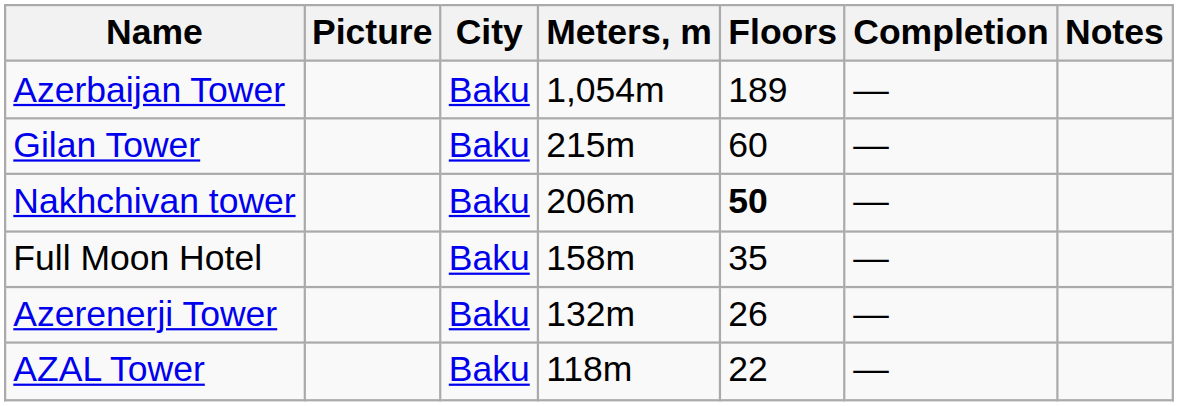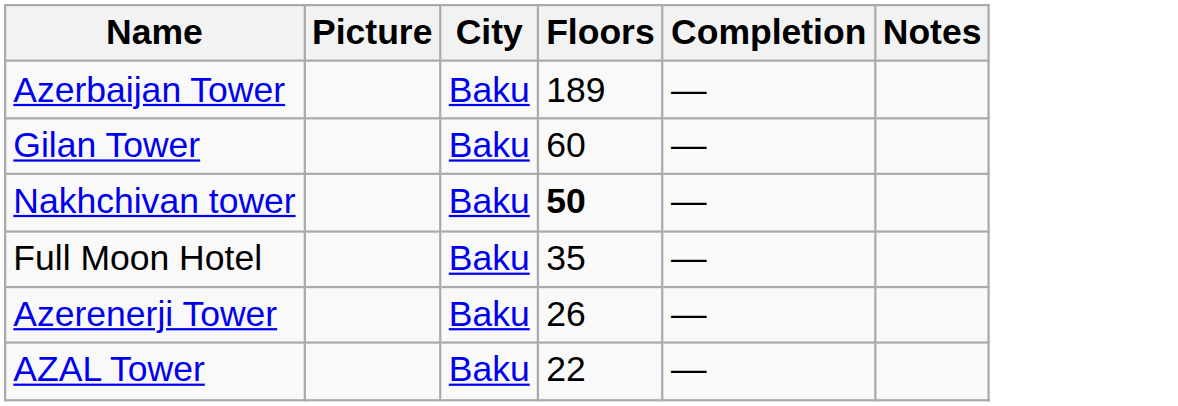- column: Meters, m | 1,054m | 215m | 206m | 158m | 132m | 118m
